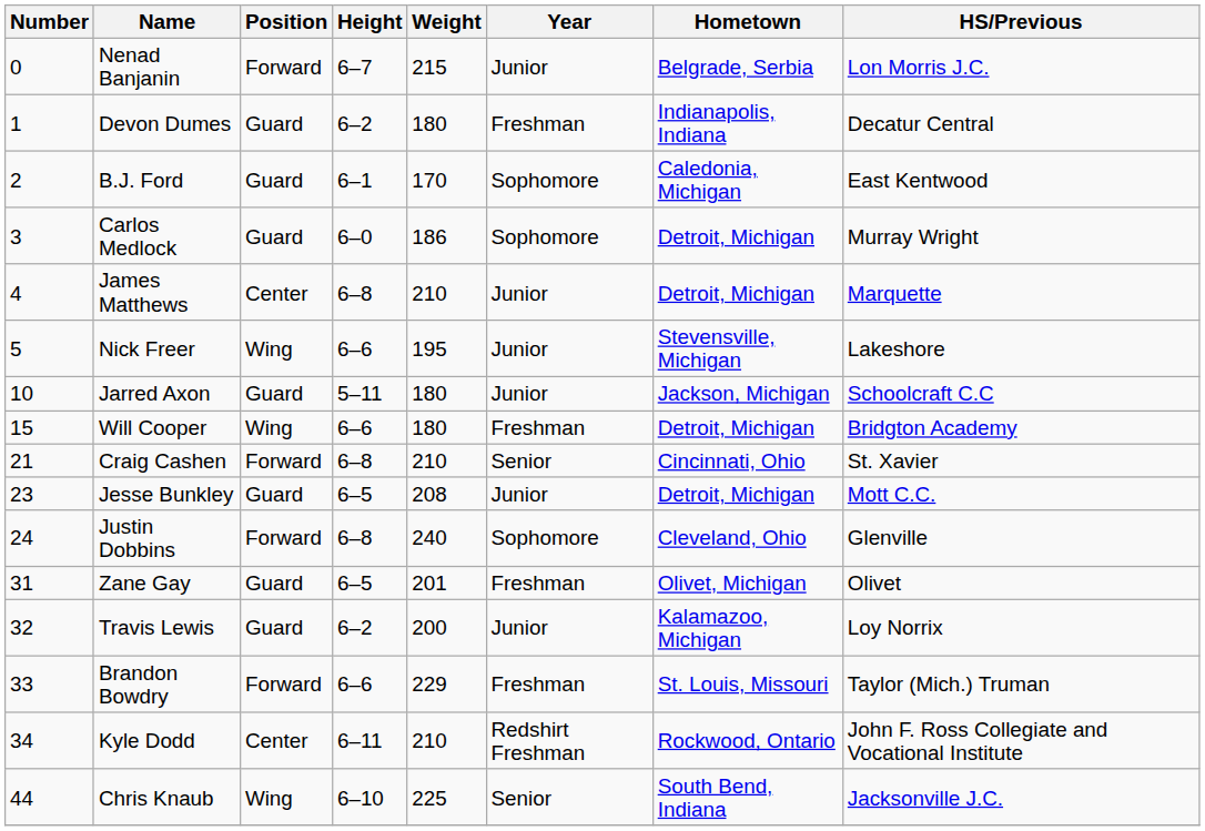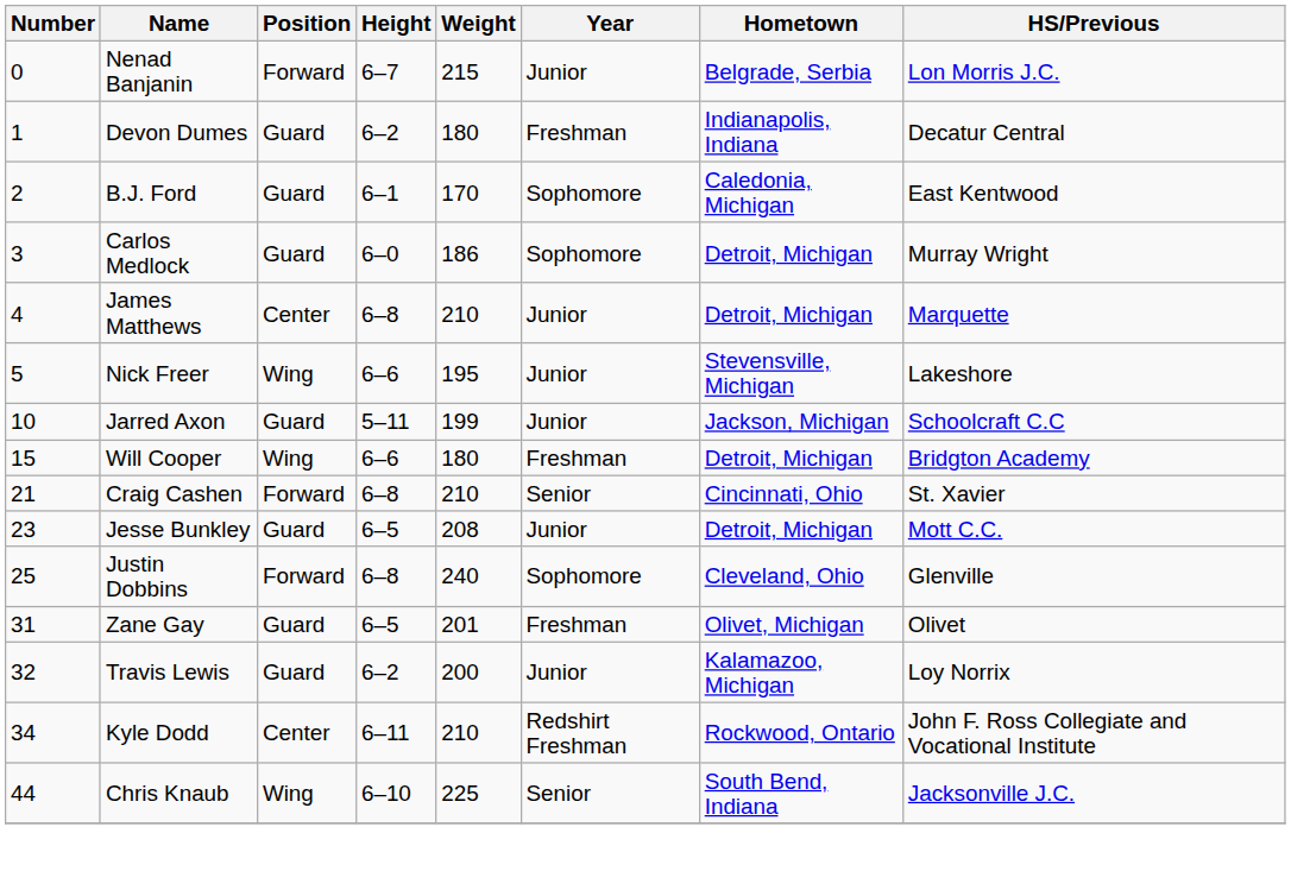Jarred Axon | Weight: 180 -> 199
Justin Dobbins | Number: 24 -> 25
- row: 33 | Brandon Bowdry | Forward | 6–6 | 229 | Freshman | St. Louis, Missouri | Taylor (Mich.) Truman
